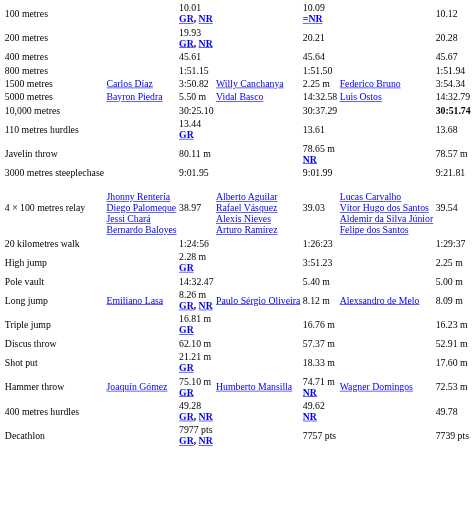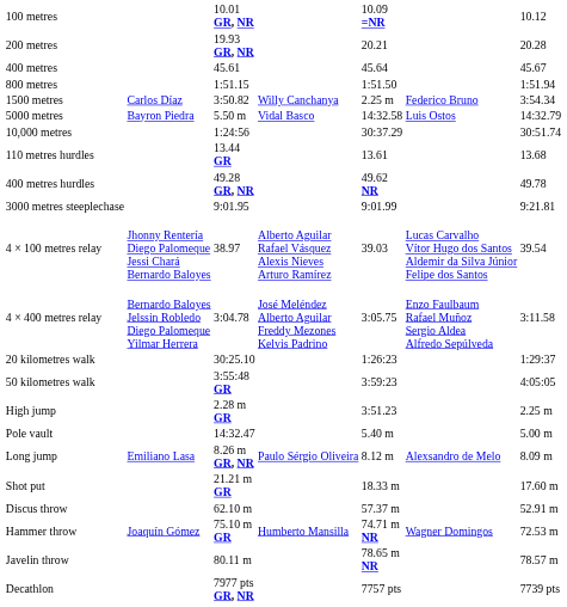10,000 metres | column 3: 30:25.10 -> 1:24:56
10,000 metres | column 7: bold -> normal
rows swapped: 400 metres hurdles <-> Javelin throw
+ row: 4 × 400 metres relay | Bernardo Baloyes Jelssin Robledo Diego Palomeque Yilmar Herrera | 3:04.78 | José Meléndez Alberto Aguilar Freddy Mezones Kelvis Padrino | 3:05.75 | Enzo Faulbaum Rafael Muñoz Sergio Aldea Alfredo Sepúlveda | 3:11.58
20 kilometres walk | column 3: 1:24:56 -> 30:25.10
+ row: 50 kilometres walk | 3:55:48 GR | 3:59:23 | 4:05:05
- row: Triple jump | 16.81 m GR | 16.76 m | 16.23 m
rows swapped: Shot put <-> Discus throw
